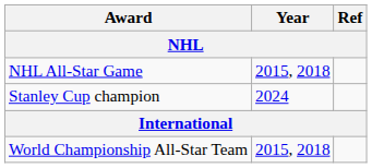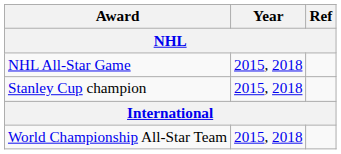Stanley Cup champion | Year: 2024 -> 2015, 2018
